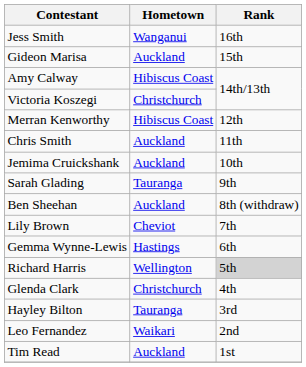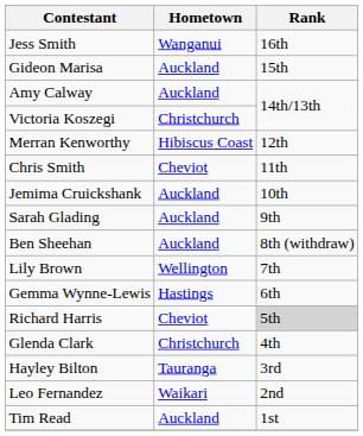Amy Calway | Hometown: Hibiscus Coast -> Auckland
Chris Smith | Hometown: Auckland -> Cheviot
Sarah Glading | Hometown: Tauranga -> Auckland
Lily Brown | Hometown: Cheviot -> Wellington
Richard Harris | Hometown: Wellington -> Cheviot
